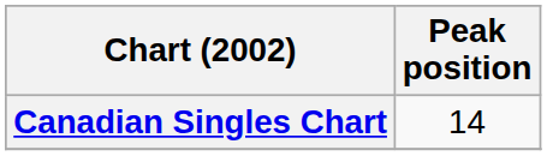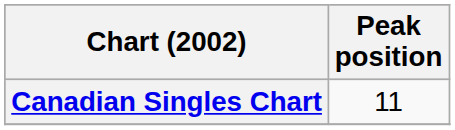Canadian Singles Chart | Peak position: 14 -> 11
